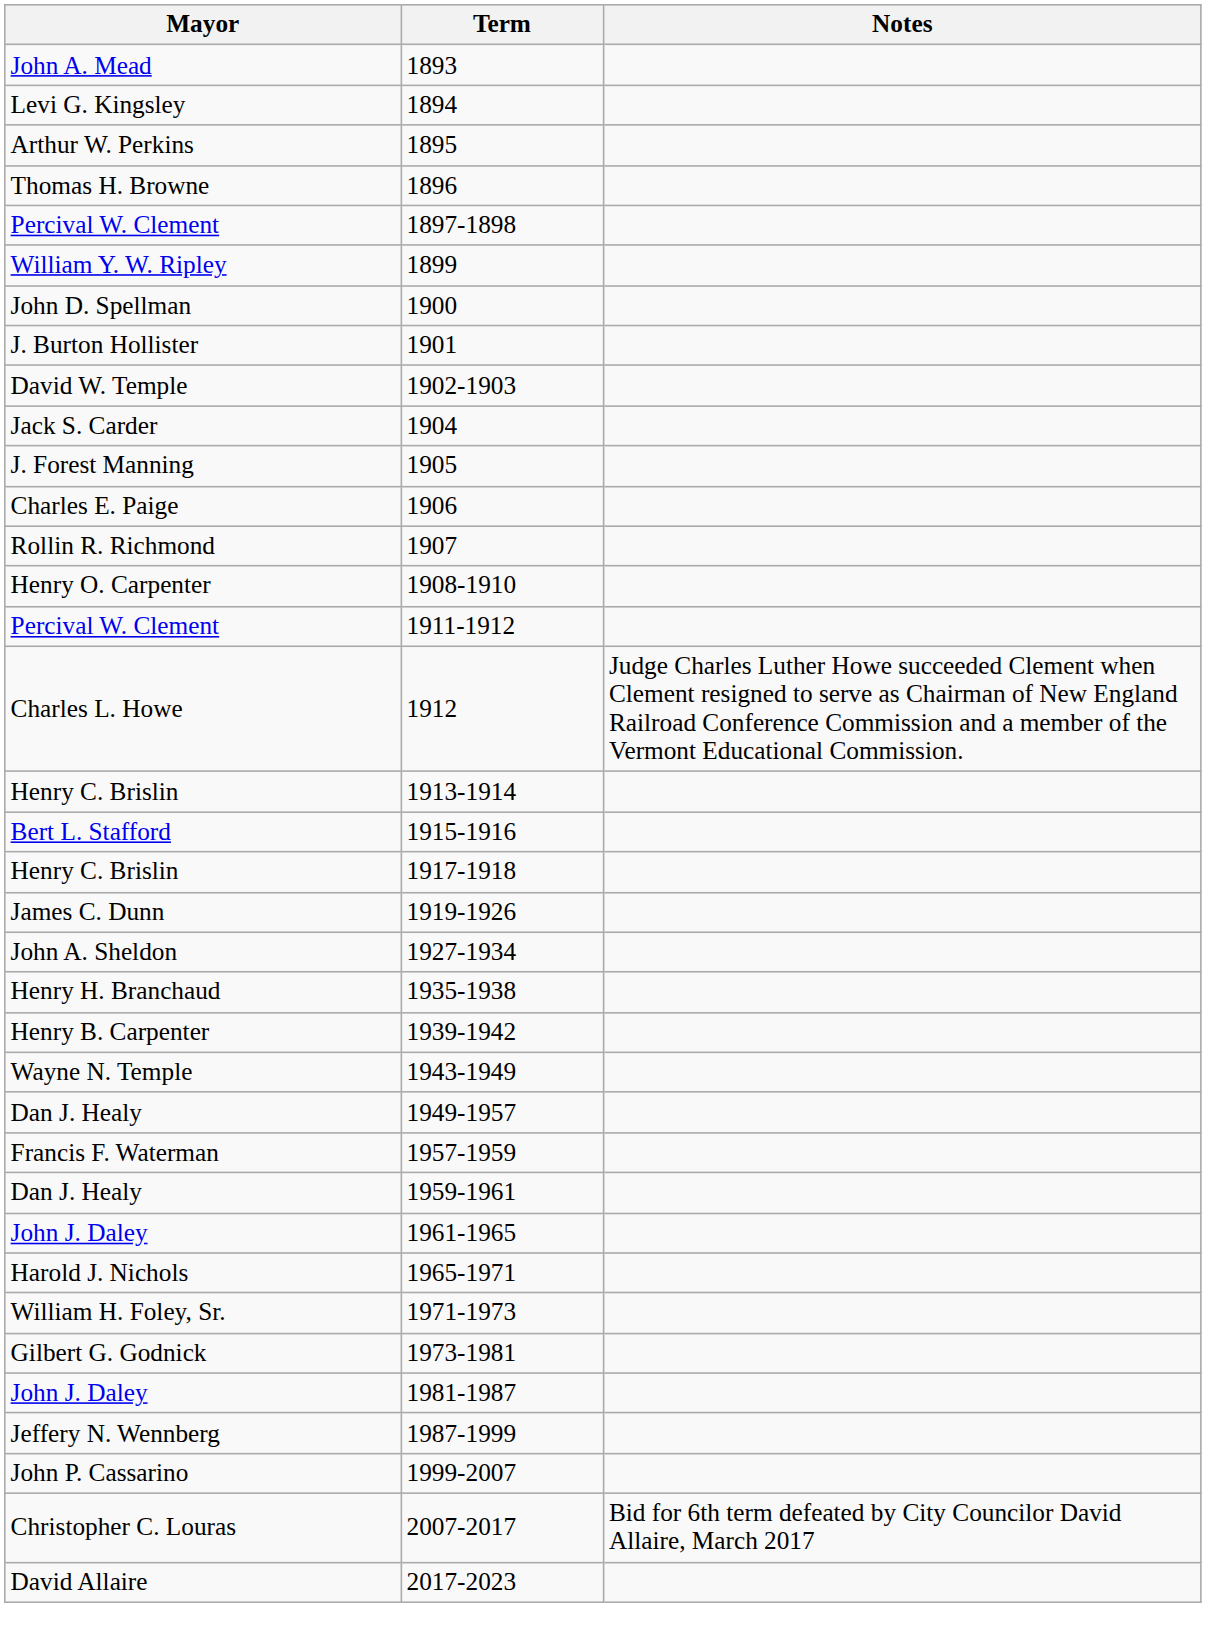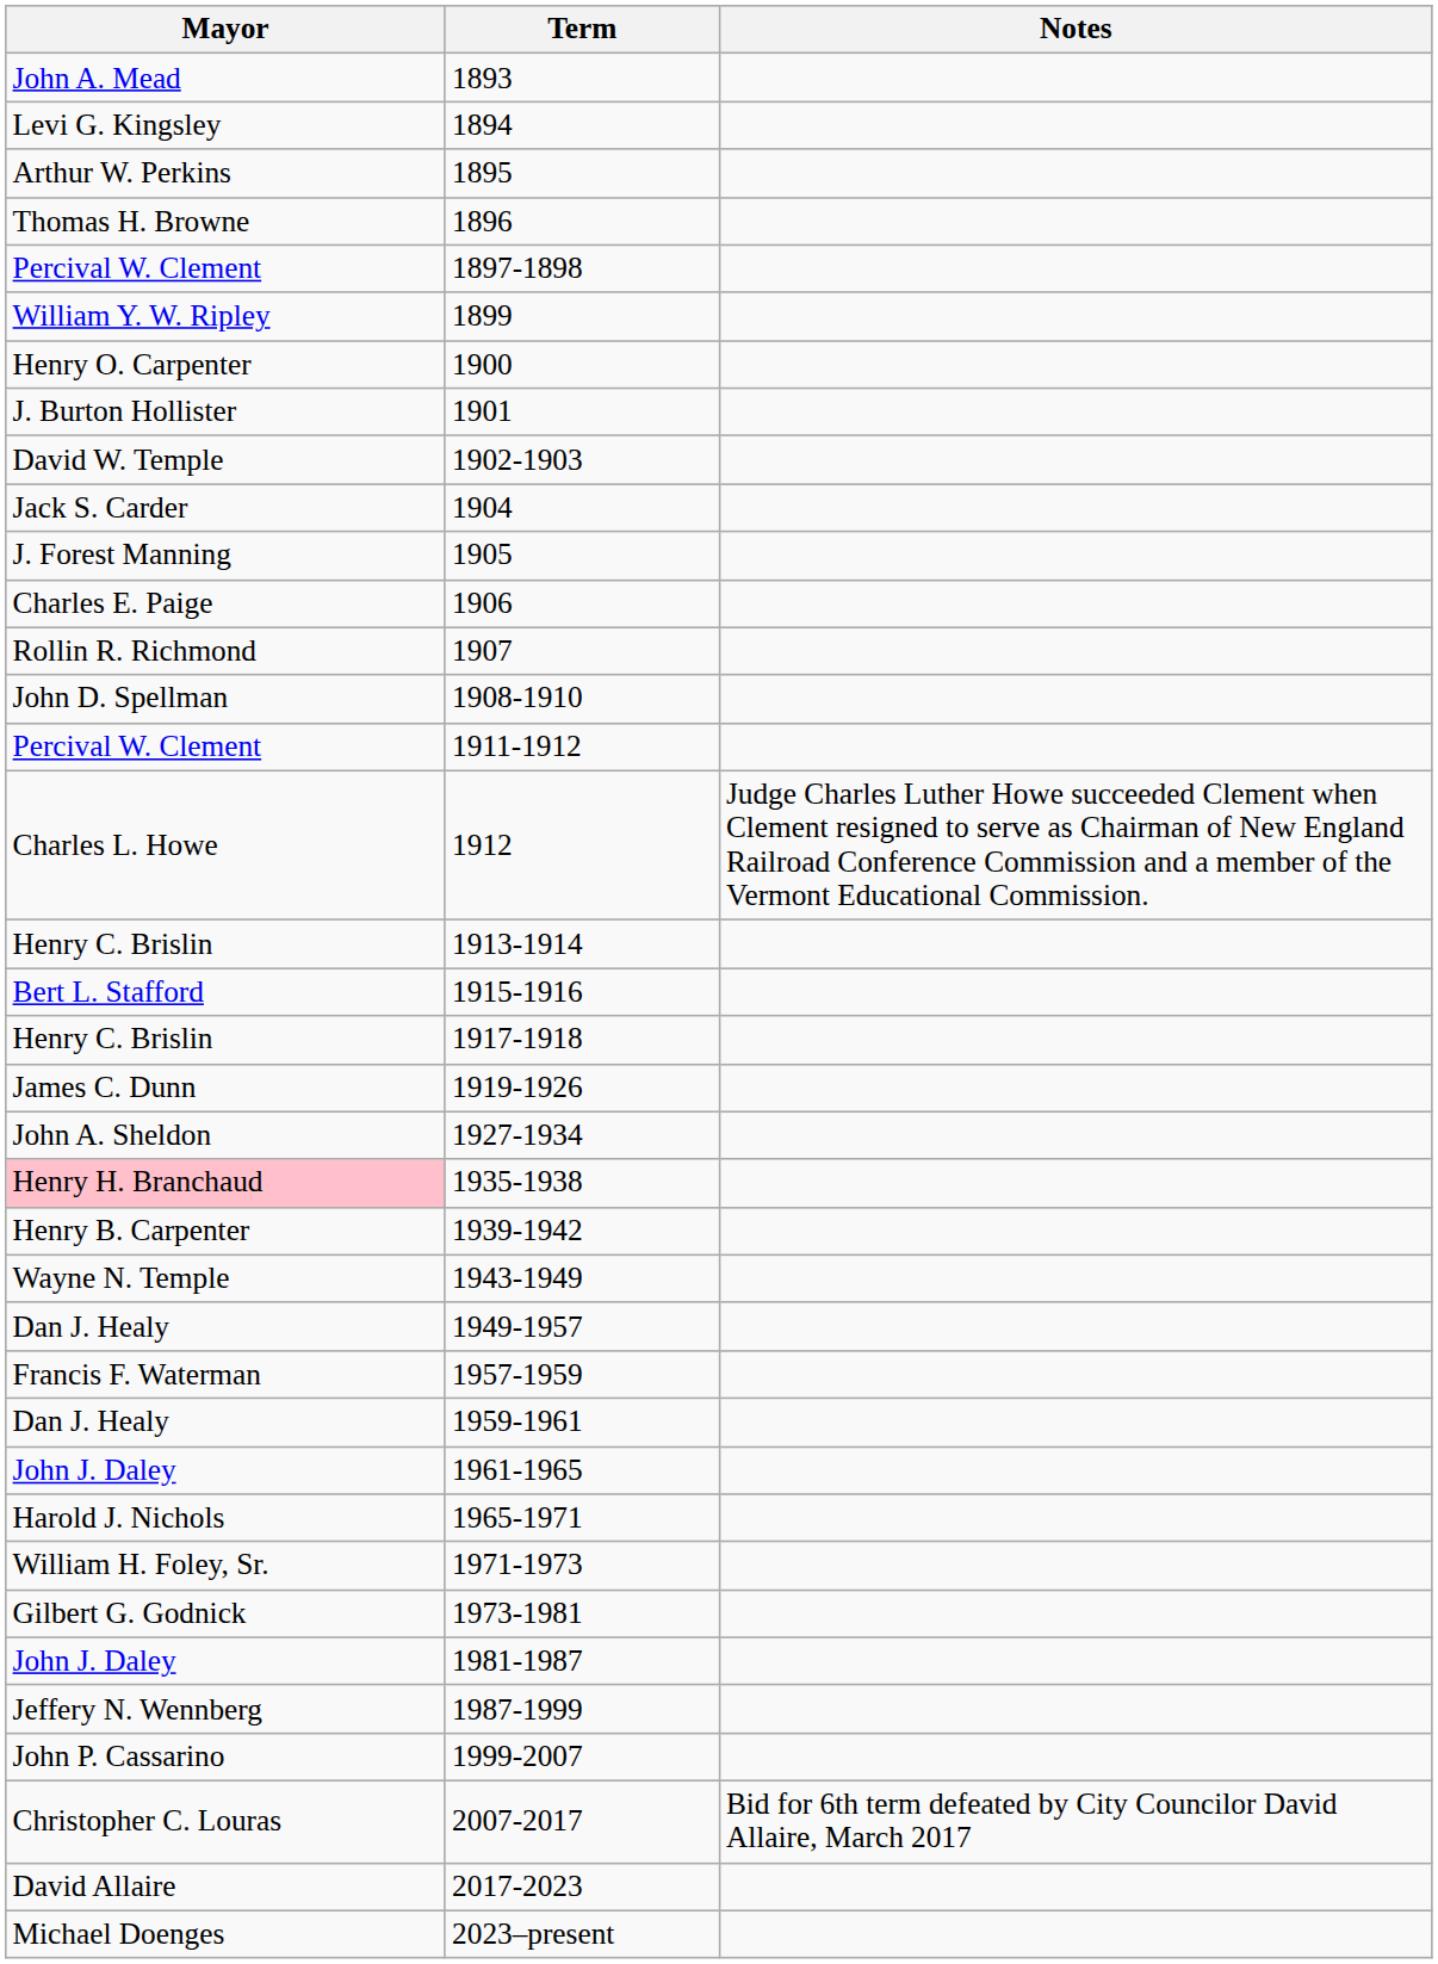1900 | Mayor: John D. Spellman -> Henry O. Carpenter
1908-1910 | Mayor: Henry O. Carpenter -> John D. Spellman
1935-1938 | Mayor: no background -> pink background
+ row: Michael Doenges | 2023–present
